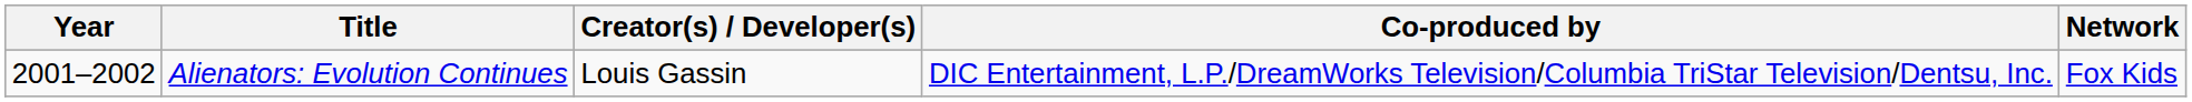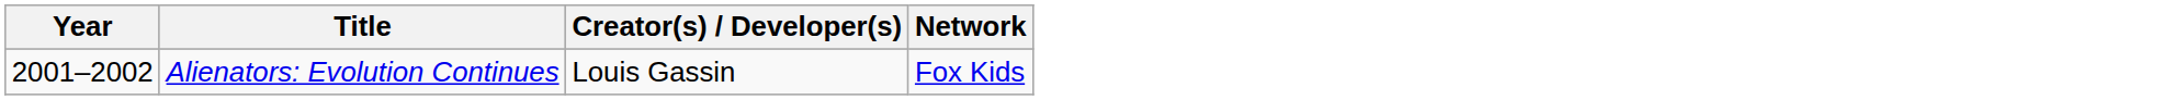- column: Co-produced by | DIC Entertainment, L.P./DreamWorks Television/Columbia TriStar Television/Dentsu, Inc.
